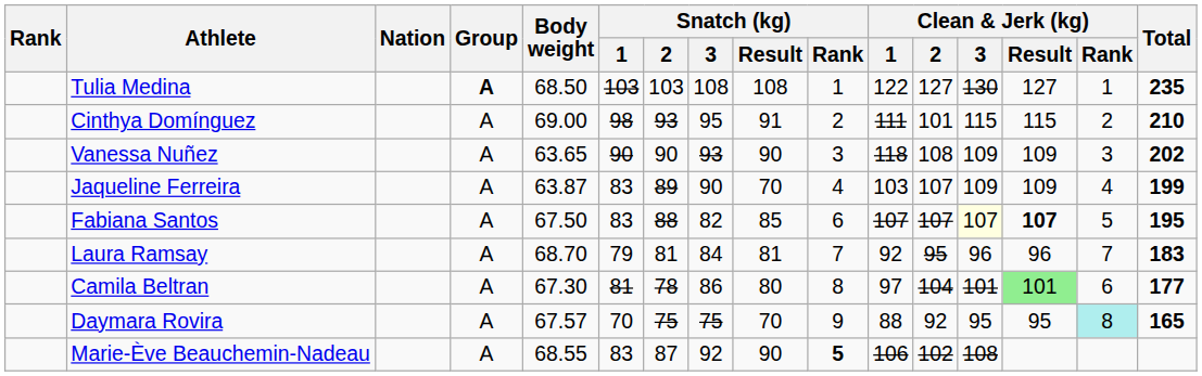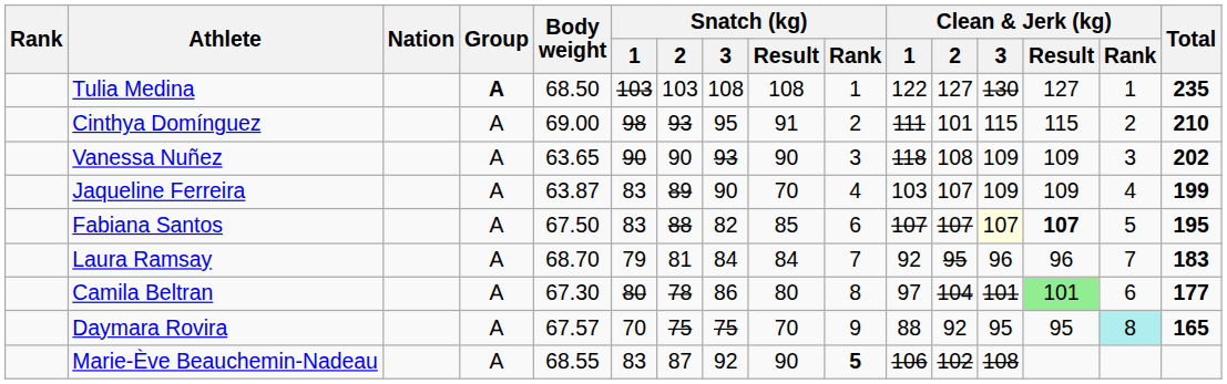Laura Ramsay | Snatch (kg) / Result: 81 -> 84
Camila Beltran | Snatch (kg) / 1: 81 -> 80
